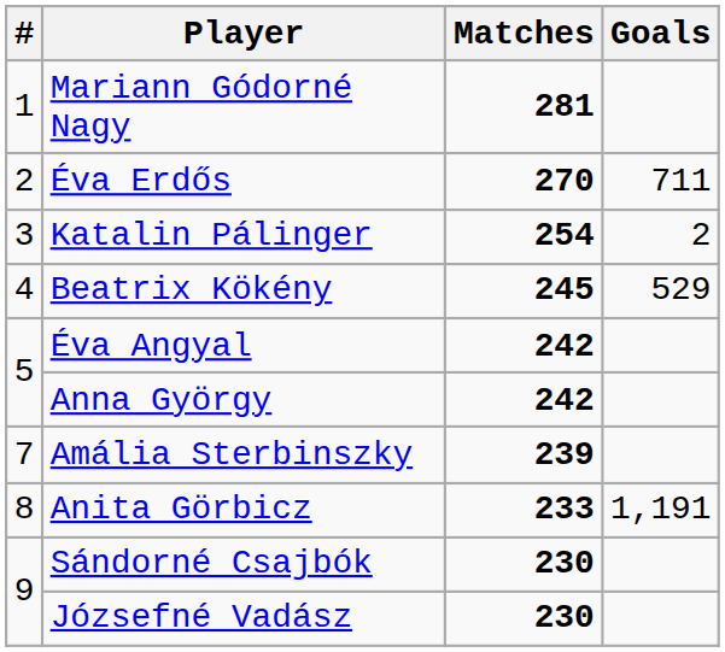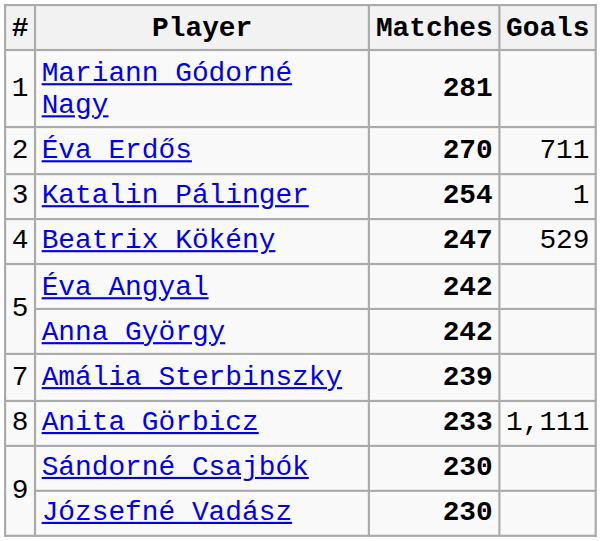Katalin Pálinger | Goals: 2 -> 1
Beatrix Kökény | Matches: 245 -> 247
Anita Görbicz | Goals: 1,191 -> 1,111
